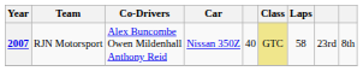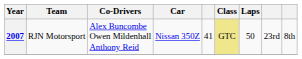2007 | column 5: 40 -> 41
2007 | Laps: 58 -> 50
